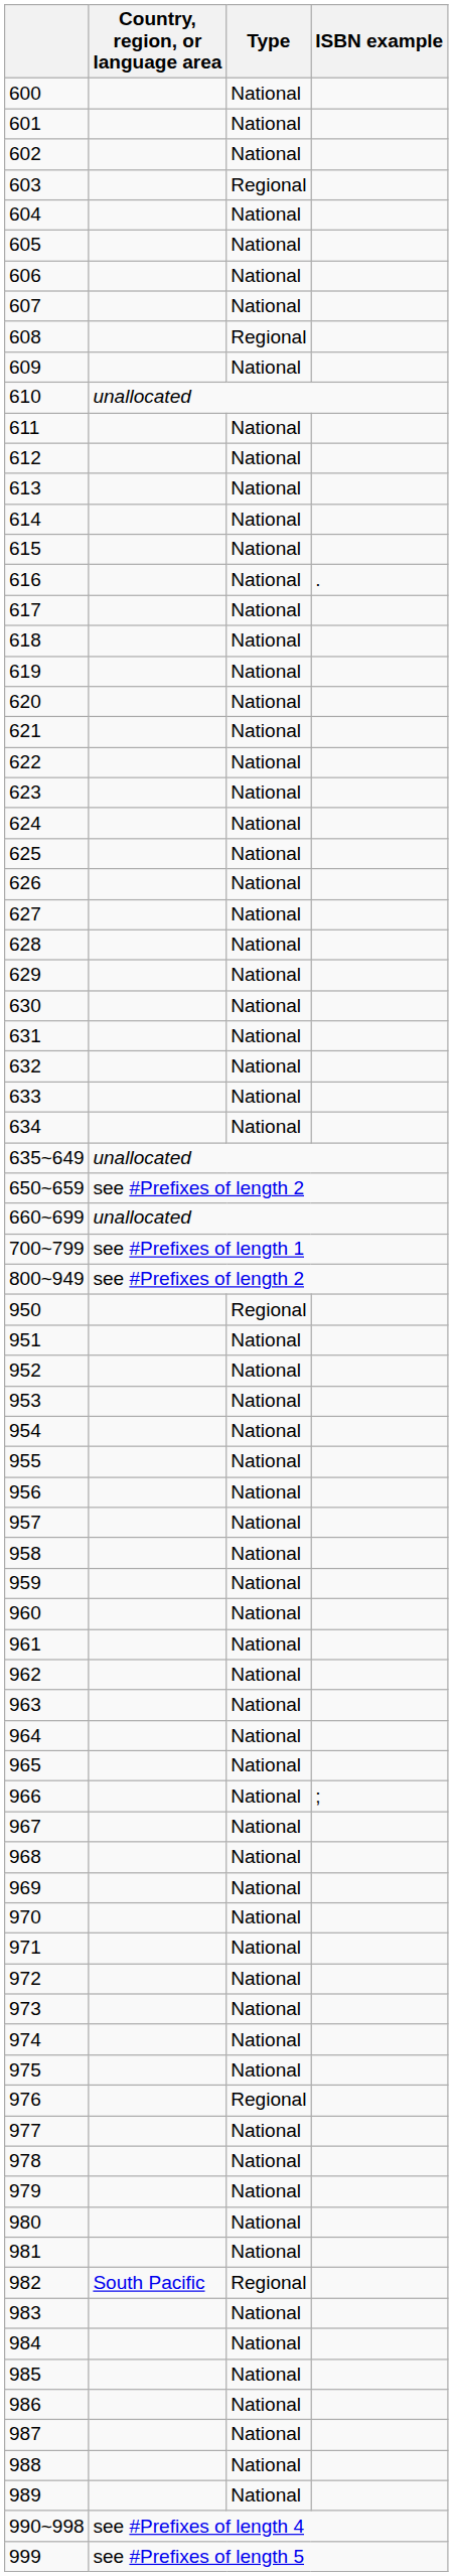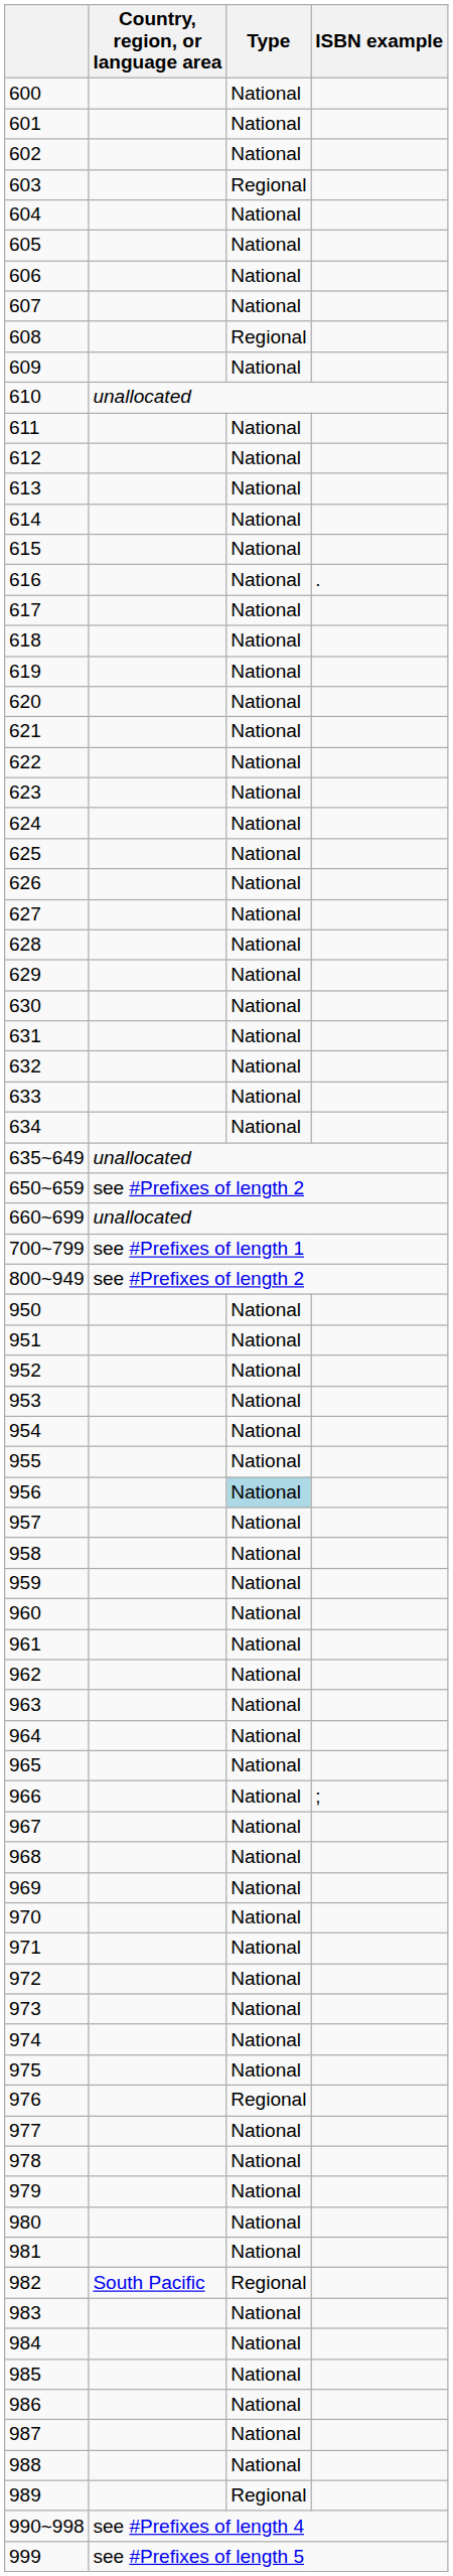950 | Type: Regional -> National
956 | Type: no background -> lightblue background
989 | Type: National -> Regional
